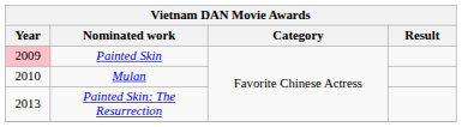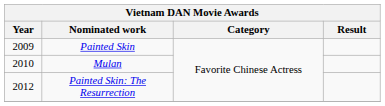Painted Skin | Year: pink background -> no background
Painted Skin: The Resurrection | Year: 2013 -> 2012
